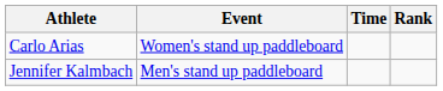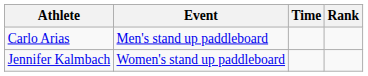Carlo Arias | Event: Women's stand up paddleboard -> Men's stand up paddleboard
Jennifer Kalmbach | Event: Men's stand up paddleboard -> Women's stand up paddleboard
